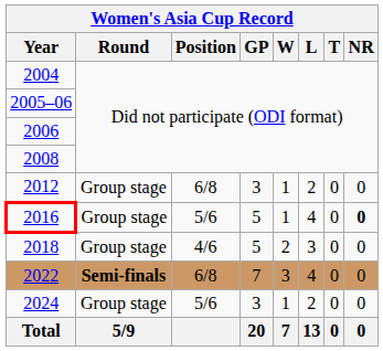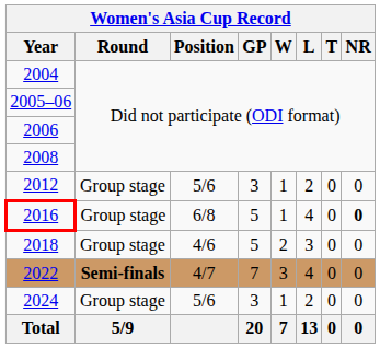2012 | Position: 6/8 -> 5/6
2016 | Position: 5/6 -> 6/8
2022 | Position: 6/8 -> 4/7
